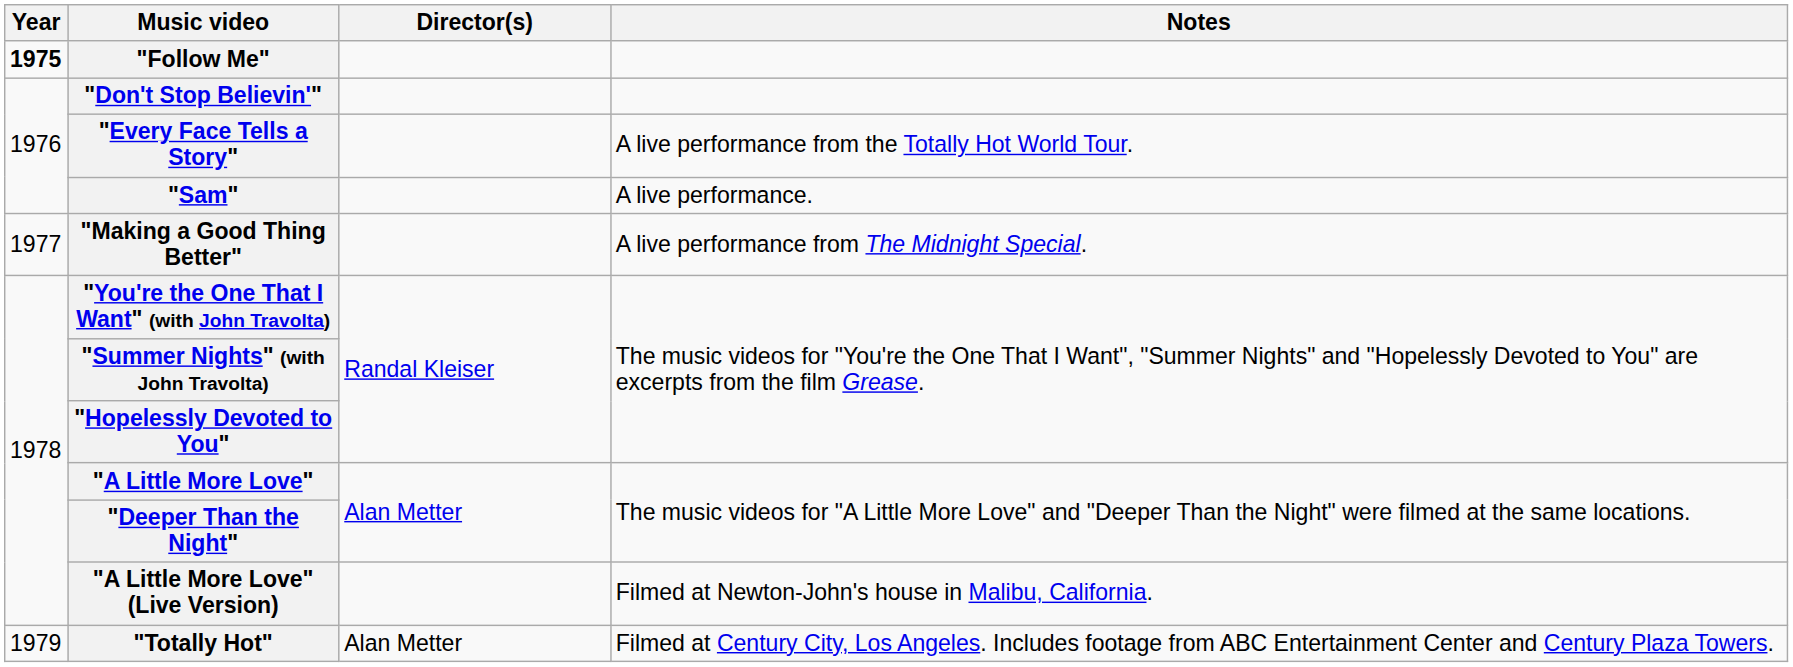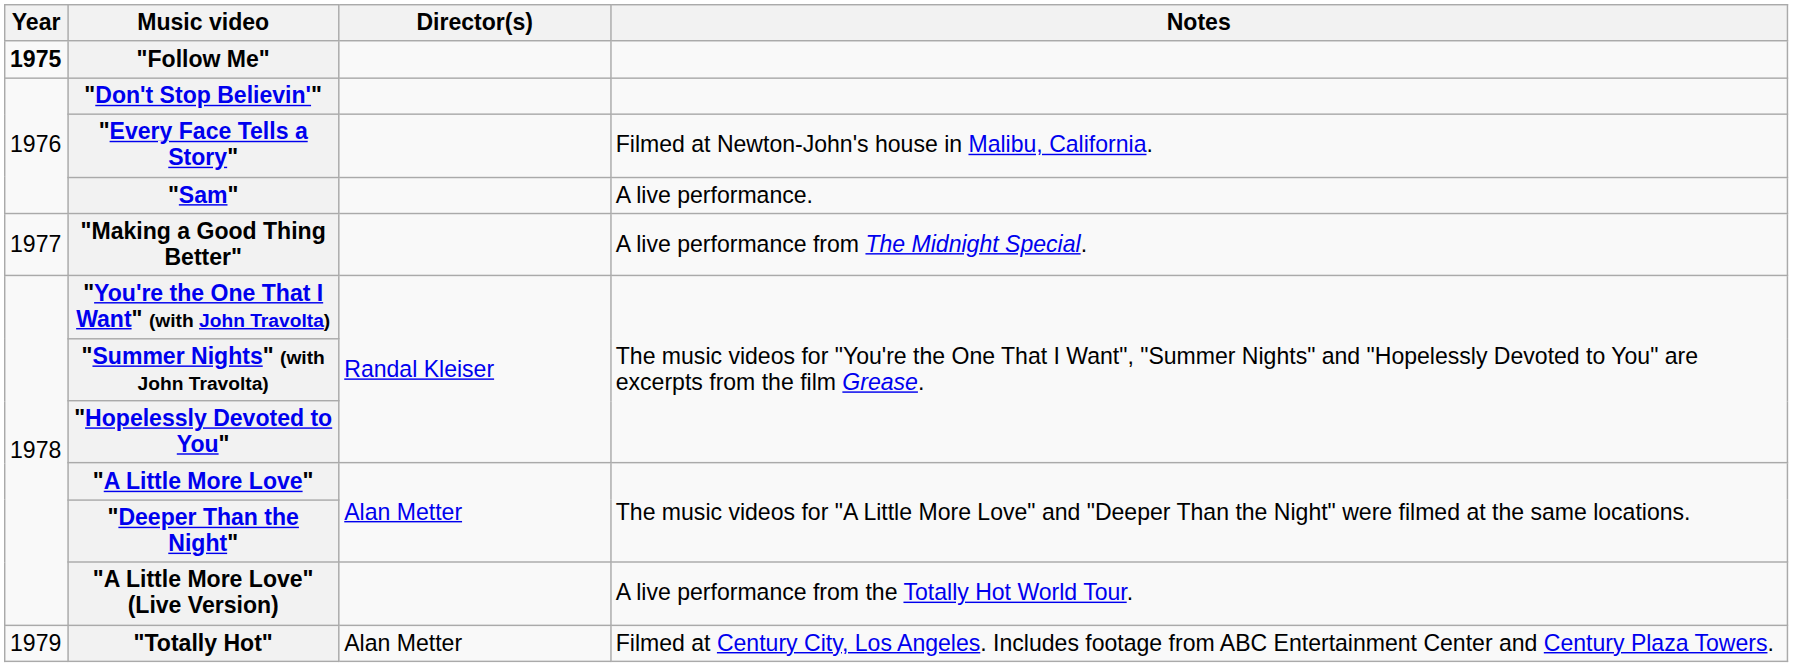"Every Face Tells a Story" | Notes: A live performance from the Totally Hot World Tour. -> Filmed at Newton-John's house in Malibu, California.
"A Little More Love" (Live Version) | Notes: Filmed at Newton-John's house in Malibu, California. -> A live performance from the Totally Hot World Tour.
